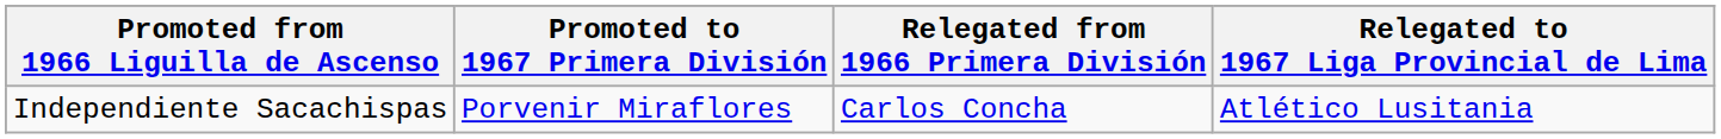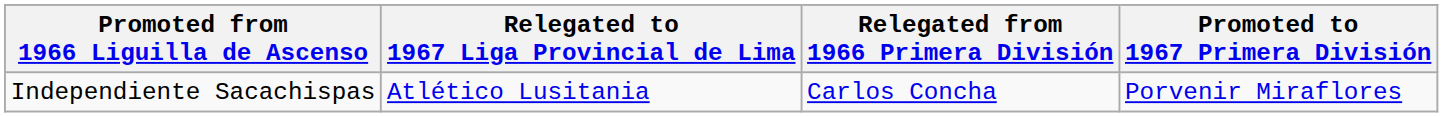columns swapped: Promoted to 1967 Primera División <-> Relegated to 1967 Liga Provincial de Lima
